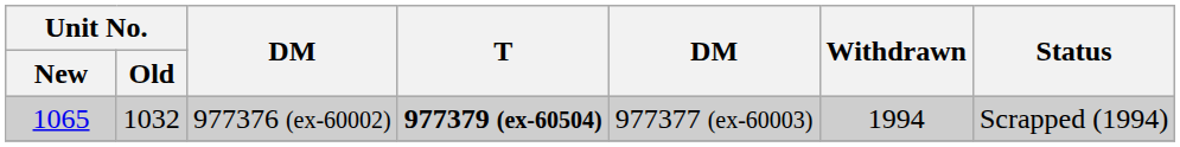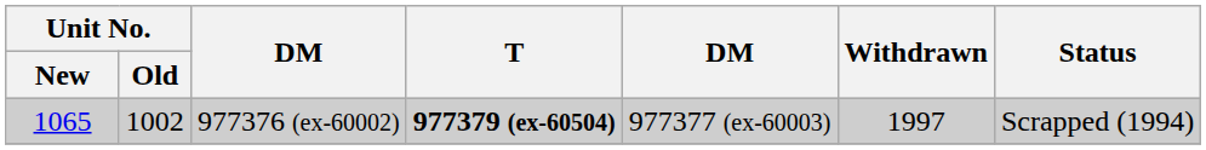977376 (ex-60002) | Unit No. / Old: 1032 -> 1002
977376 (ex-60002) | Withdrawn: 1994 -> 1997
